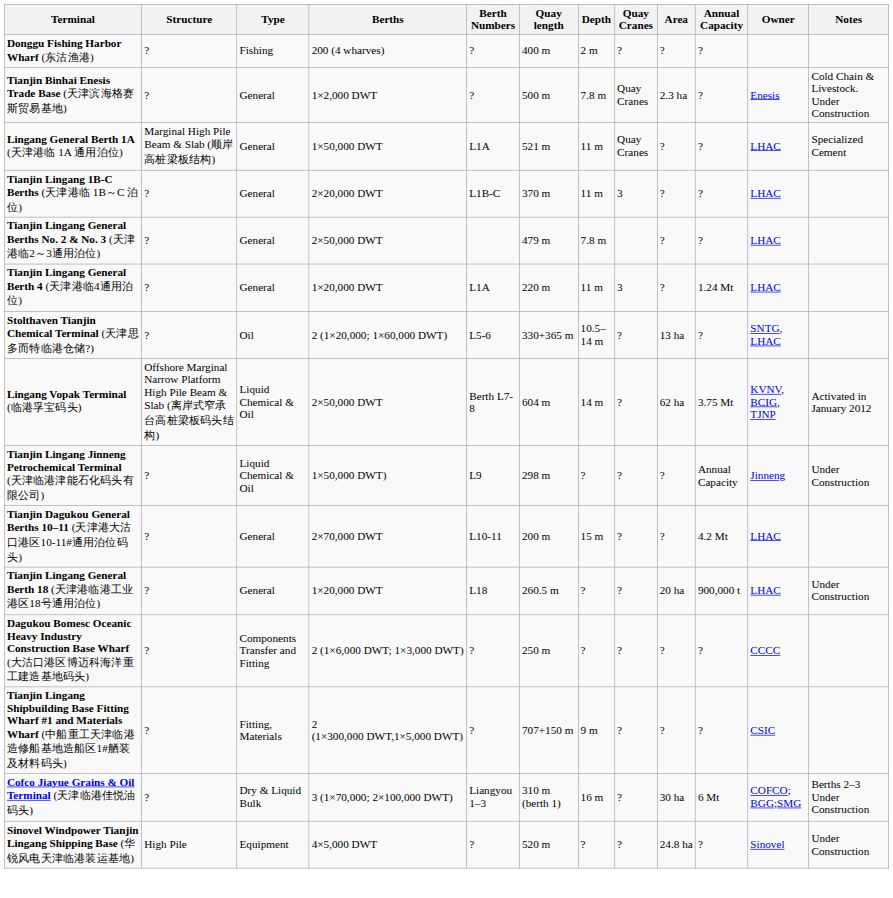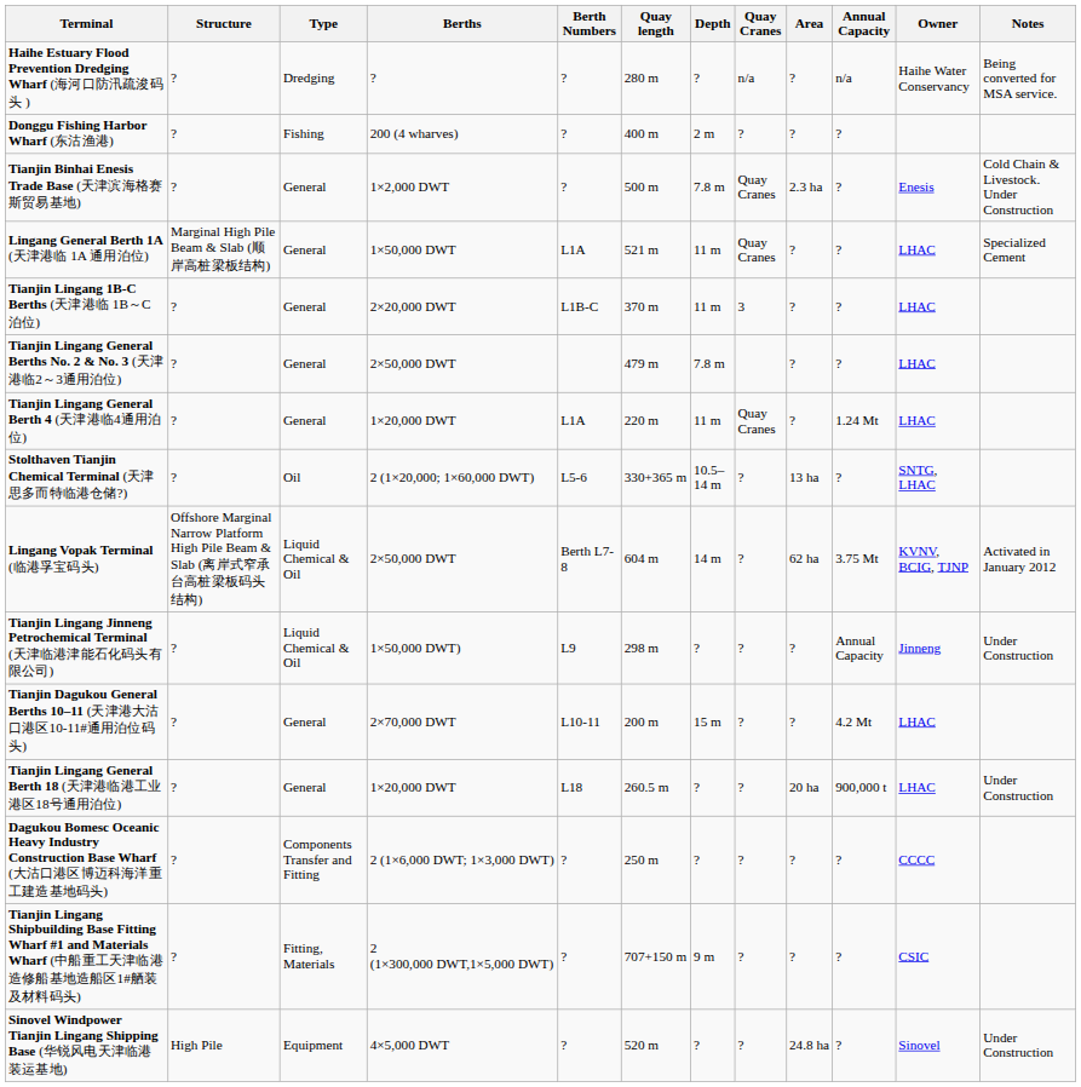+ row: Haihe Estuary Flood Prevention Dredging Wharf (海河口防汛疏浚码头 ) | ? | Dredging | ? | ? | 280 m | ? | n/a | ? | n/a | Haihe Water Conservancy | Being converted for MSA service.
Tianjin Lingang General Berth 4 (天津港临4通用泊位) | Quay Cranes: 3 -> Quay Cranes
- row: Cofco Jiayue Grains & Oil Terminal (天津临港佳悦油码头) | ? | Dry & Liquid Bulk | 3 (1×70,000; 2×100,000 DWT) | Liangyou 1–3 | 310 m (berth 1) | 16 m | ? | 30 ha | 6 Mt | COFCO; BGG;SMG | Berths 2–3 Under Construction
